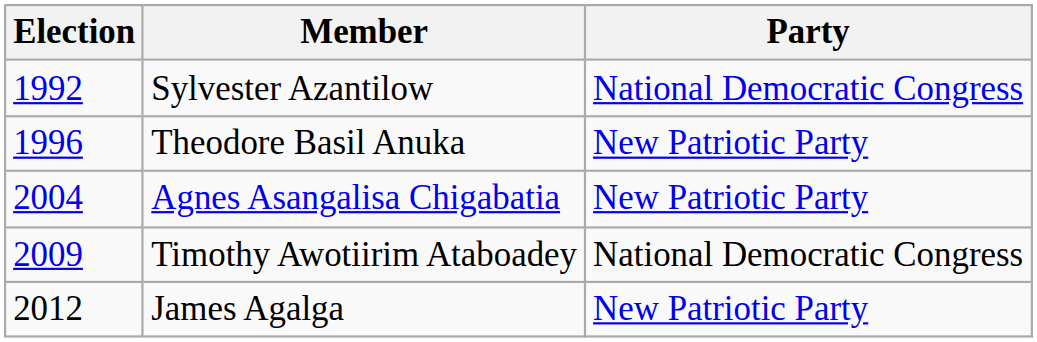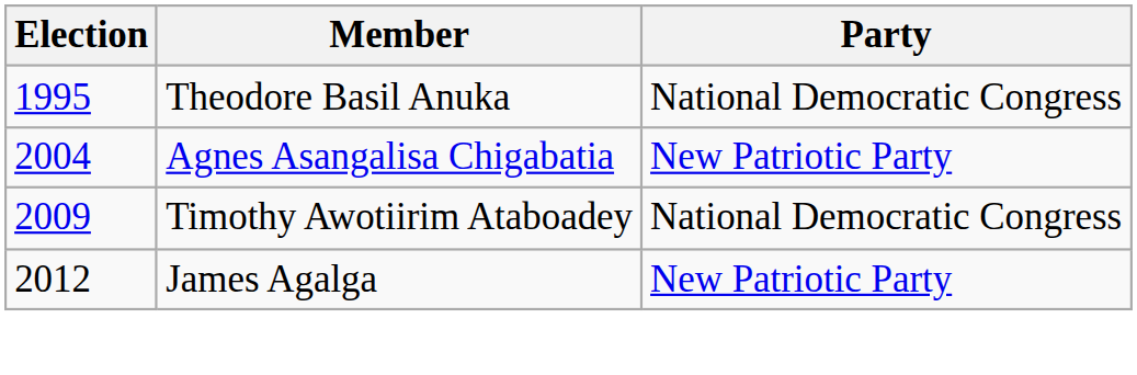- row: 1992 | Sylvester Azantilow | National Democratic Congress
Theodore Basil Anuka | Election: 1996 -> 1995
Theodore Basil Anuka | Party: New Patriotic Party -> National Democratic Congress
